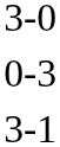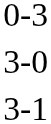rows swapped: 0-3 <-> 3-0
